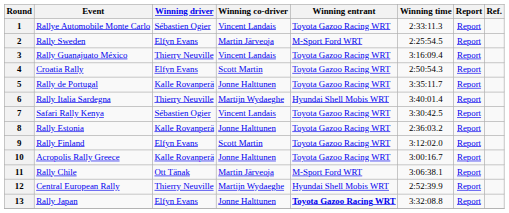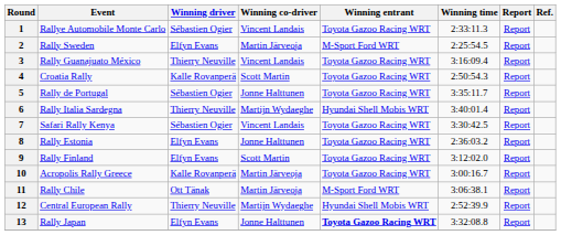4 | Winning driver: Elfyn Evans -> Kalle Rovanperä
5 | Winning driver: Kalle Rovanperä -> Sébastien Ogier
8 | Winning driver: Kalle Rovanperä -> Elfyn Evans
10 | Winning co-driver: Jonne Halttunen -> Martin Järveoja
